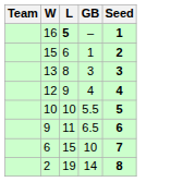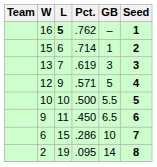+ column: Pct. | .762 | .714 | .619 | .571 | .500 | .450 | .286 | .095
13 | L: 8 -> 7
12 | GB: 4 -> 5
